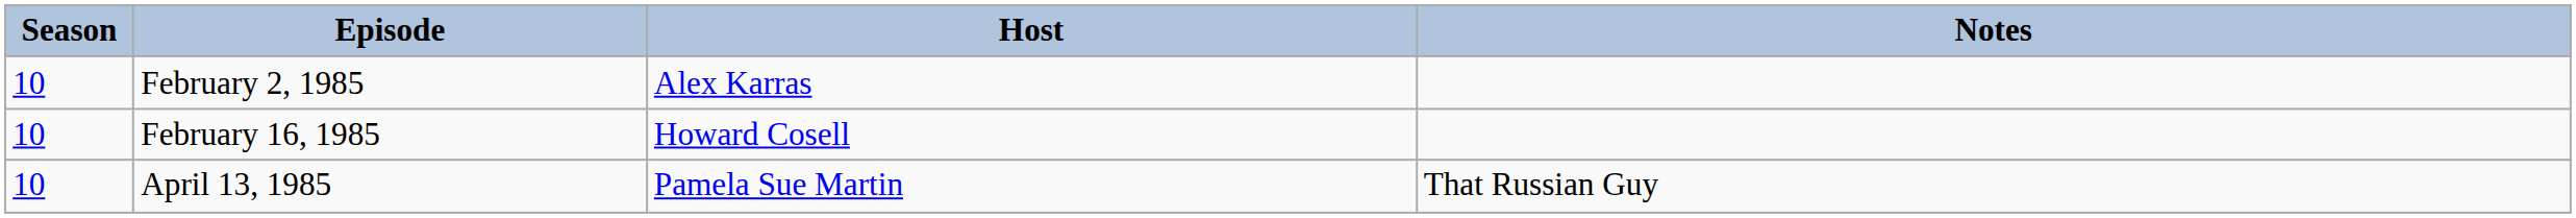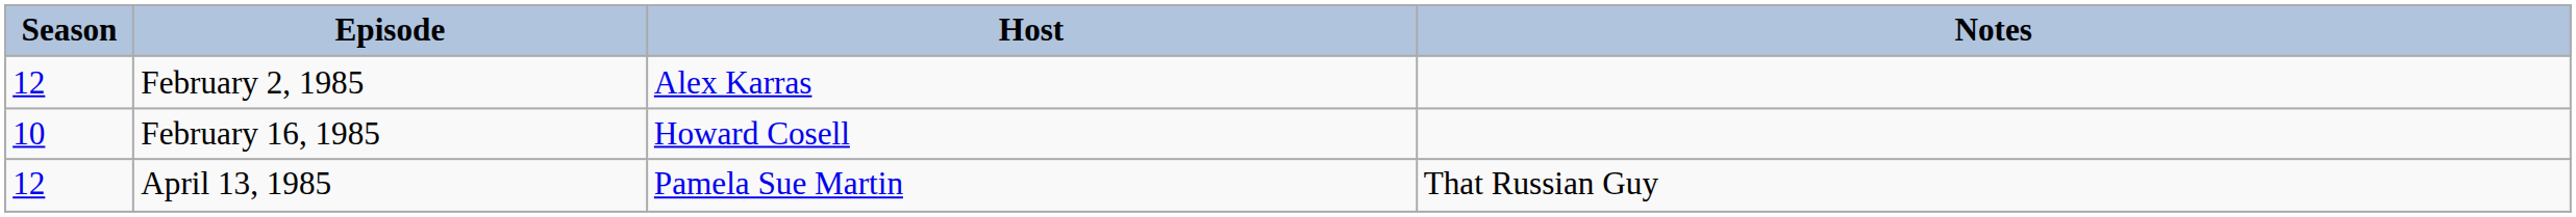February 2, 1985 | Season: 10 -> 12
April 13, 1985 | Season: 10 -> 12
